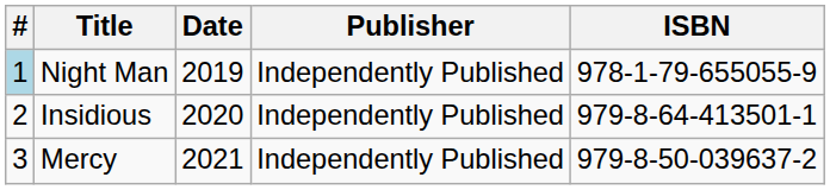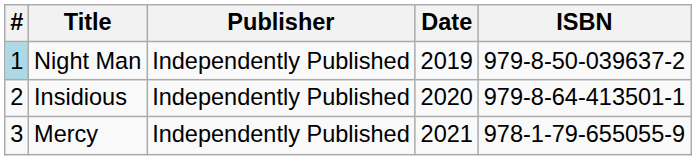columns swapped: Publisher <-> Date
Night Man | ISBN: 978-1-79-655055-9 -> 979-8-50-039637-2
Mercy | ISBN: 979-8-50-039637-2 -> 978-1-79-655055-9
